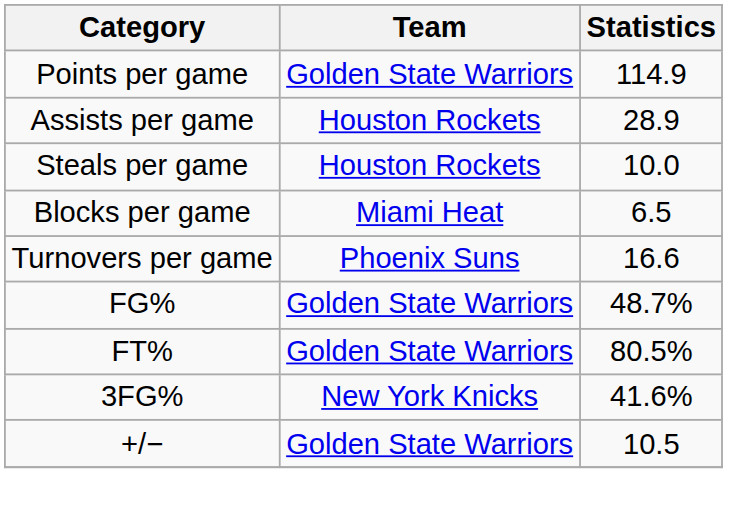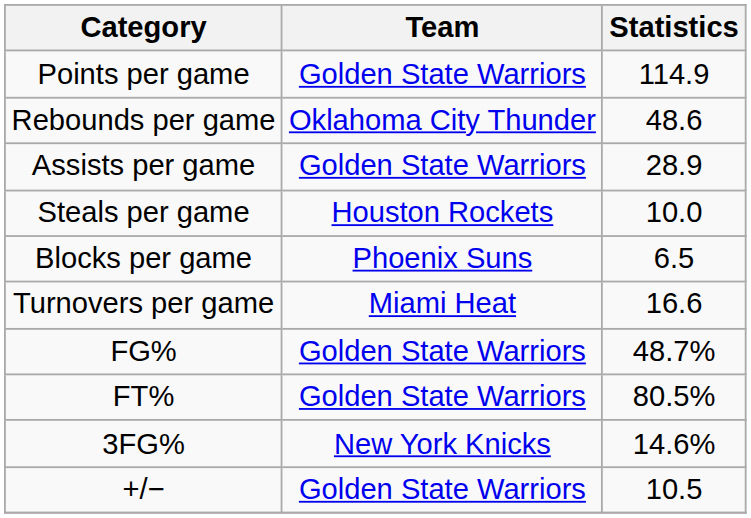+ row: Rebounds per game | Oklahoma City Thunder | 48.6
Assists per game | Team: Houston Rockets -> Golden State Warriors
Blocks per game | Team: Miami Heat -> Phoenix Suns
Turnovers per game | Team: Phoenix Suns -> Miami Heat
3FG% | Statistics: 41.6% -> 14.6%
